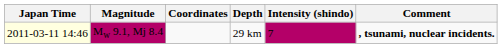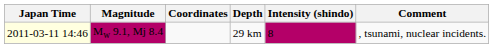Mw 9.1, Mj 8.4 | Intensity (shindo): 7 -> 8
Mw 9.1, Mj 8.4 | Comment: bold -> normal
